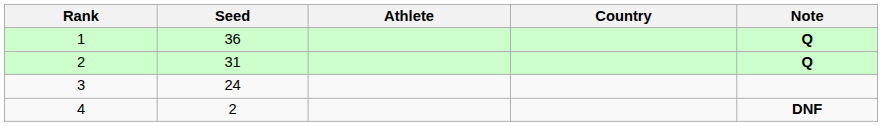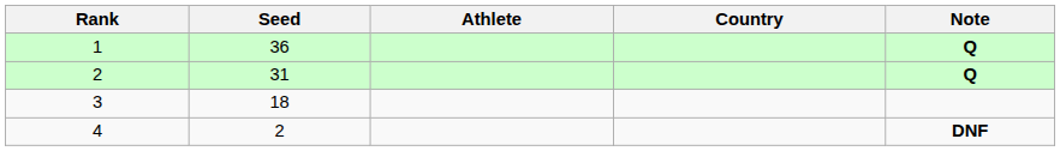3 | Seed: 24 -> 18
